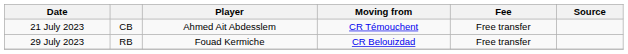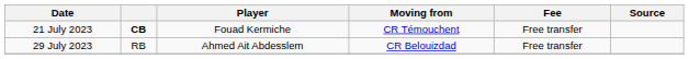21 July 2023 | column 2: normal -> bold
21 July 2023 | Player: Ahmed Ait Abdesslem -> Fouad Kermiche
29 July 2023 | Player: Fouad Kermiche -> Ahmed Ait Abdesslem
